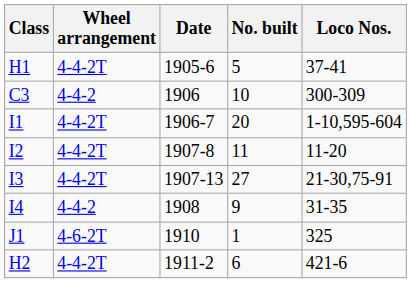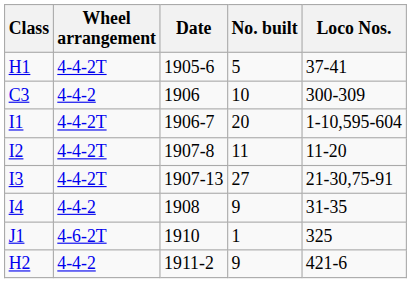H2 | Wheel arrangement: 4-4-2T -> 4-4-2
H2 | No. built: 6 -> 9
